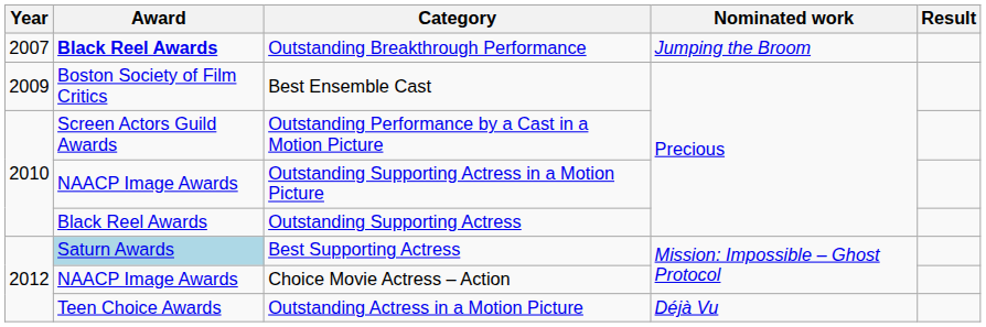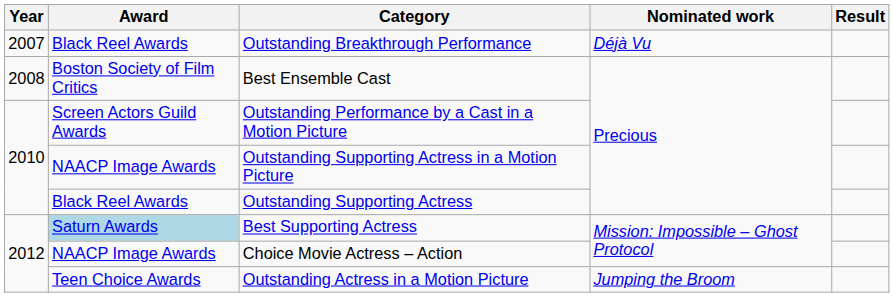Outstanding Breakthrough Performance | Award: bold -> normal
Outstanding Breakthrough Performance | Nominated work: Jumping the Broom -> Déjà Vu
Best Ensemble Cast | Year: 2009 -> 2008
Outstanding Actress in a Motion Picture | Nominated work: Déjà Vu -> Jumping the Broom
